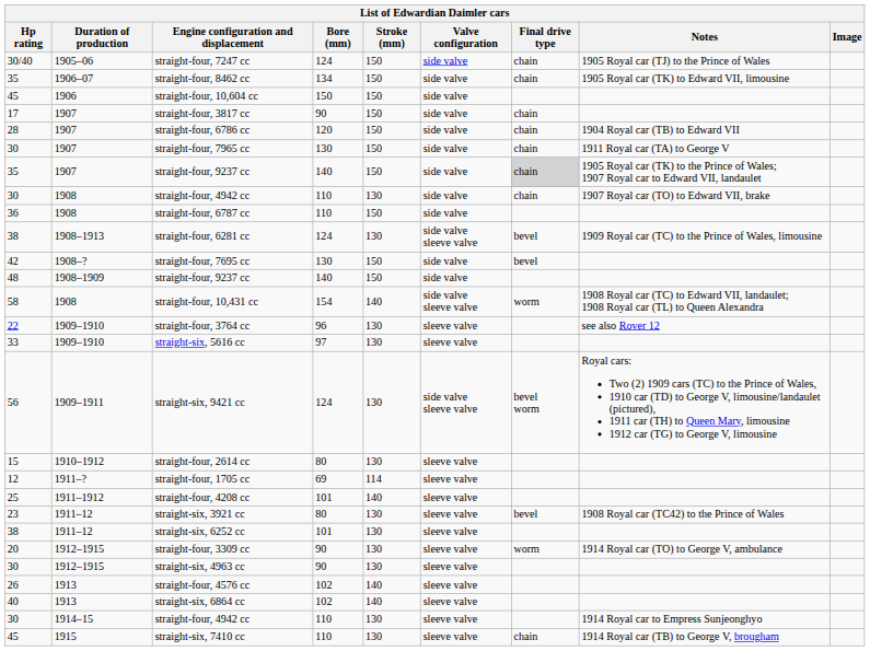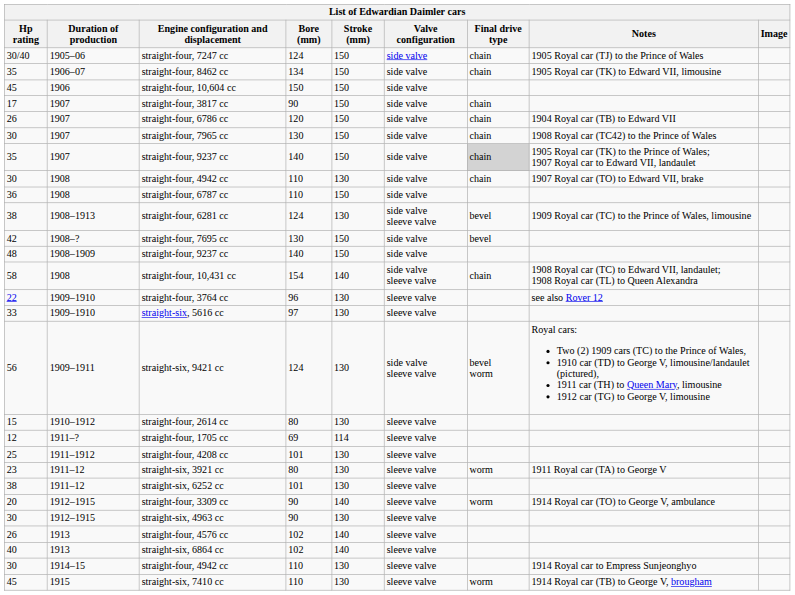straight-four, 6786 cc | Hp rating: 28 -> 26
straight-four, 7965 cc | Notes: 1911 Royal car (TA) to George V -> 1908 Royal car (TC42) to the Prince of Wales
straight-four, 10,431 cc | Final drive type: worm -> chain
straight-four, 4208 cc | Stroke (mm): 140 -> 130
straight-six, 3921 cc | Final drive type: bevel -> worm
straight-six, 3921 cc | Notes: 1908 Royal car (TC42) to the Prince of Wales -> 1911 Royal car (TA) to George V
straight-four, 3309 cc | Stroke (mm): 130 -> 140
straight-six, 7410 cc | Final drive type: chain -> worm
